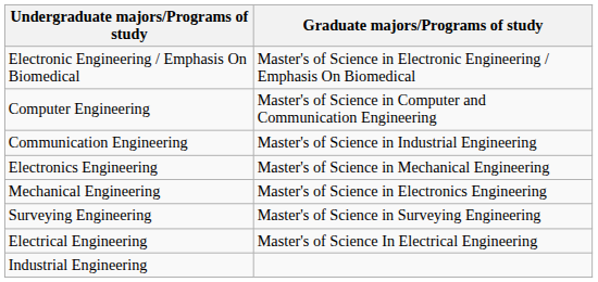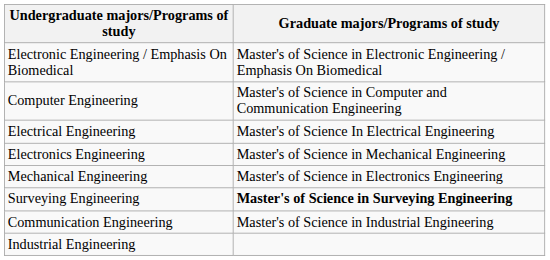rows swapped: Electrical Engineering <-> Communication Engineering
Surveying Engineering | Graduate majors/Programs of study: normal -> bold
